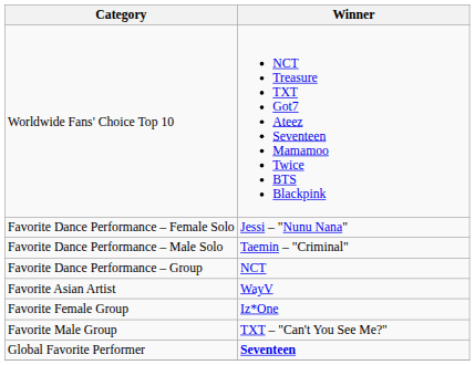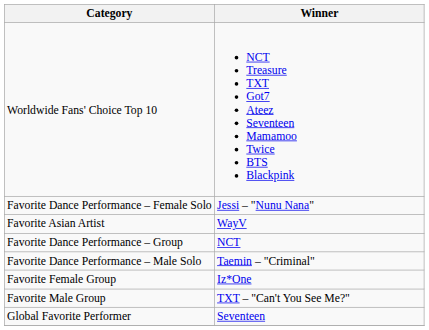rows swapped: Favorite Dance Performance – Male Solo <-> Favorite Asian Artist
Global Favorite Performer | Winner: bold -> normal
